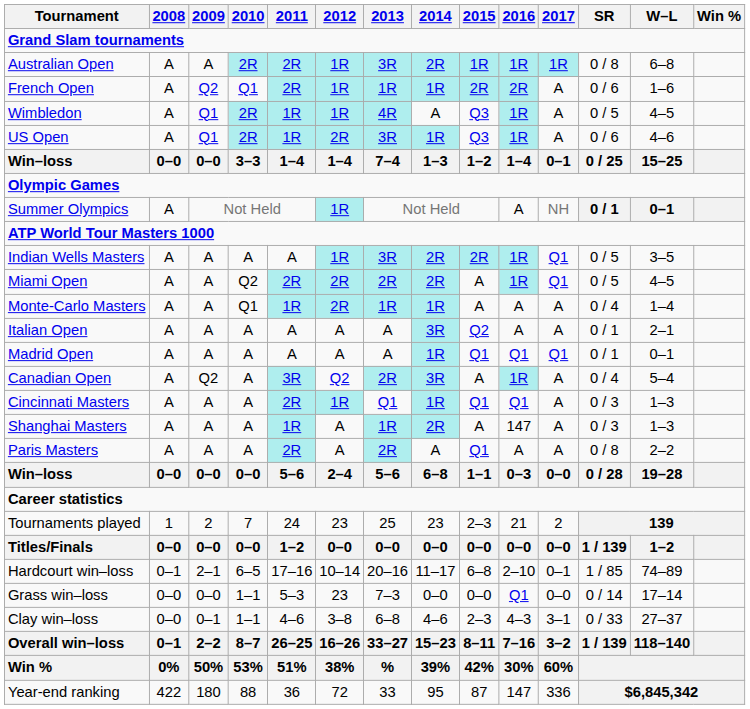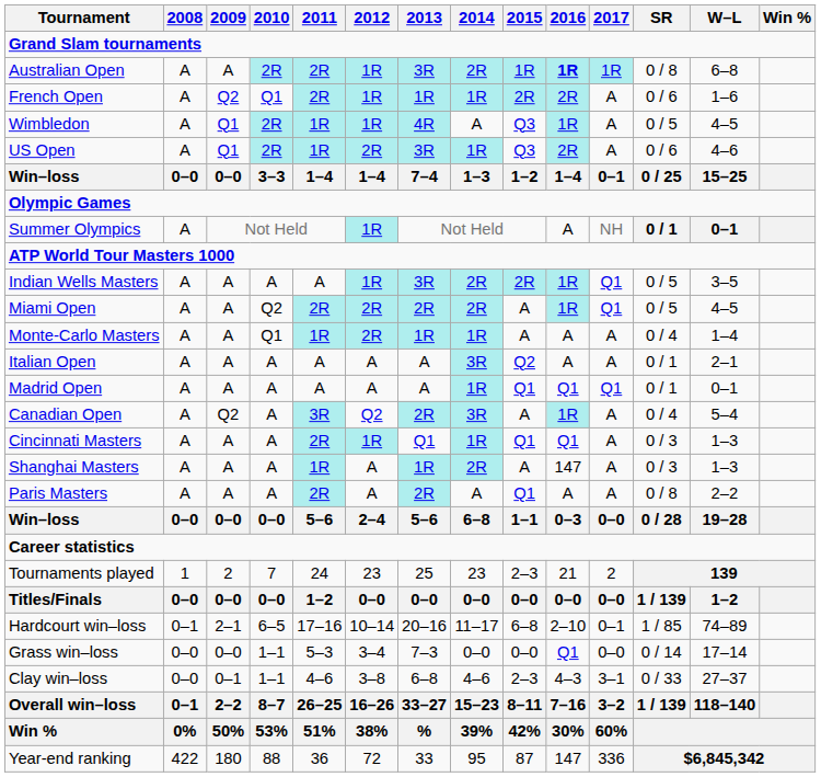Australian Open | 2016: normal -> bold
US Open | 2016: 1R -> 2R
Grass win–loss | 2012: 23 -> 3–4
